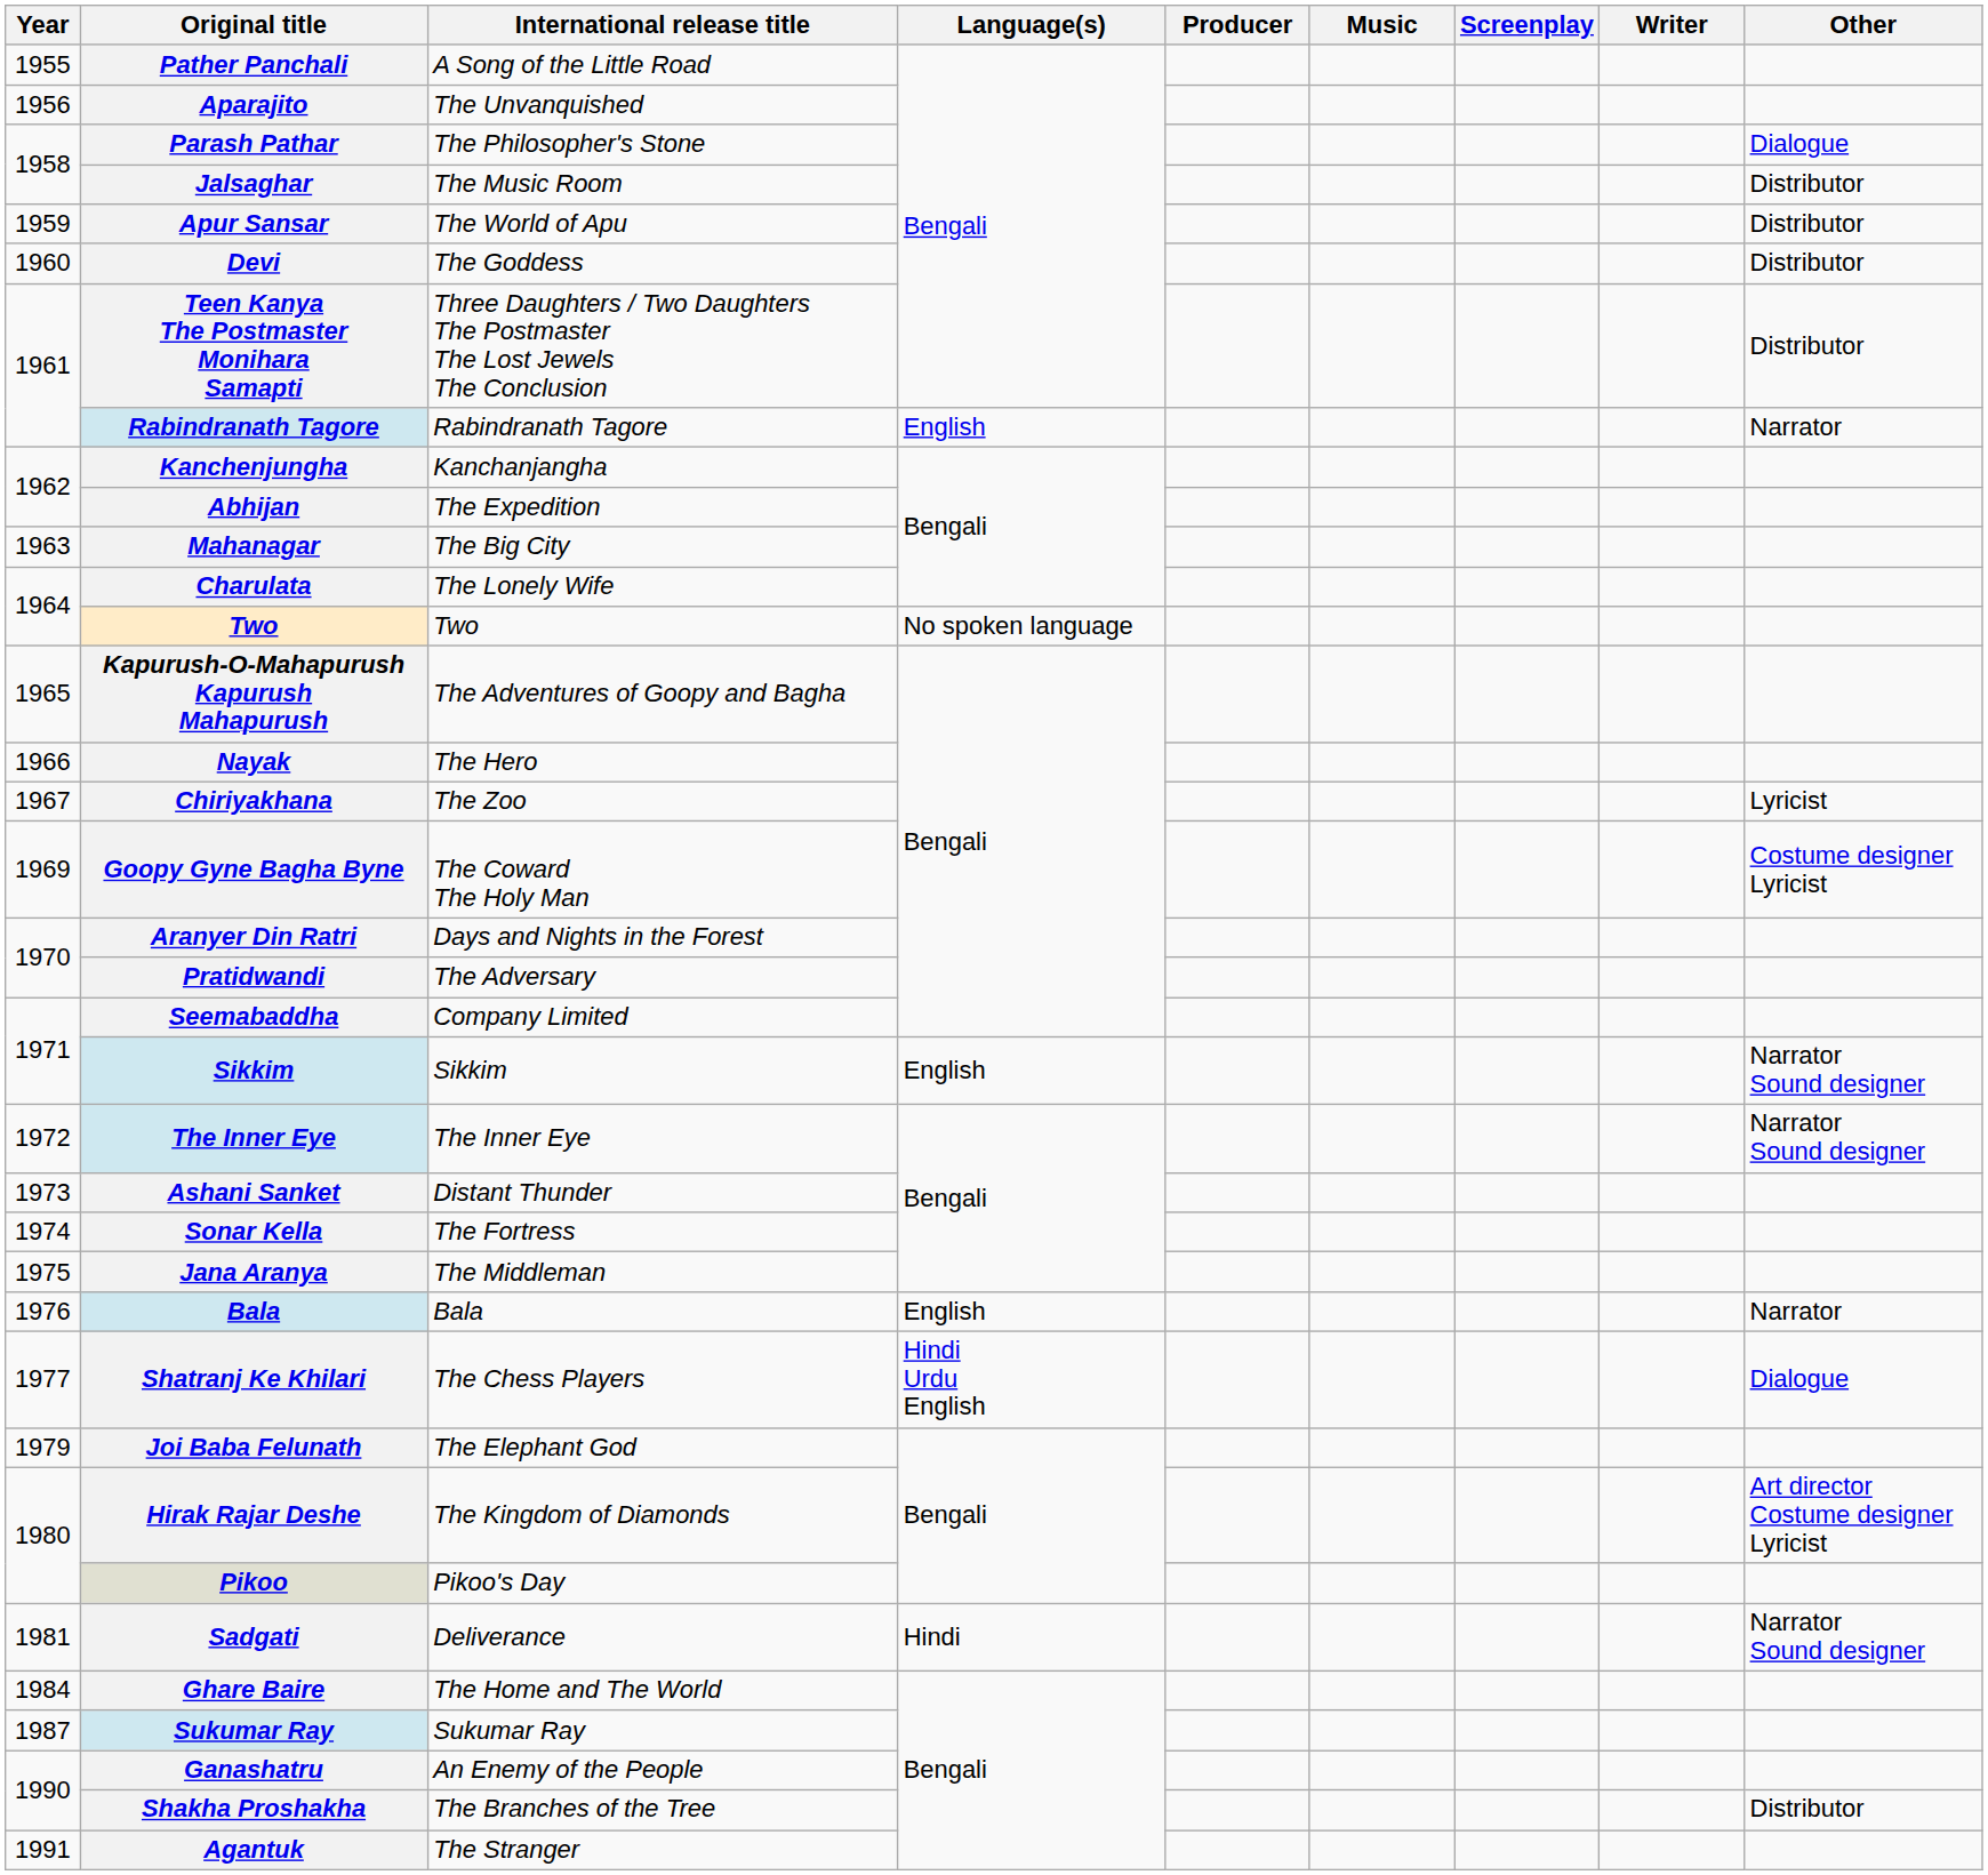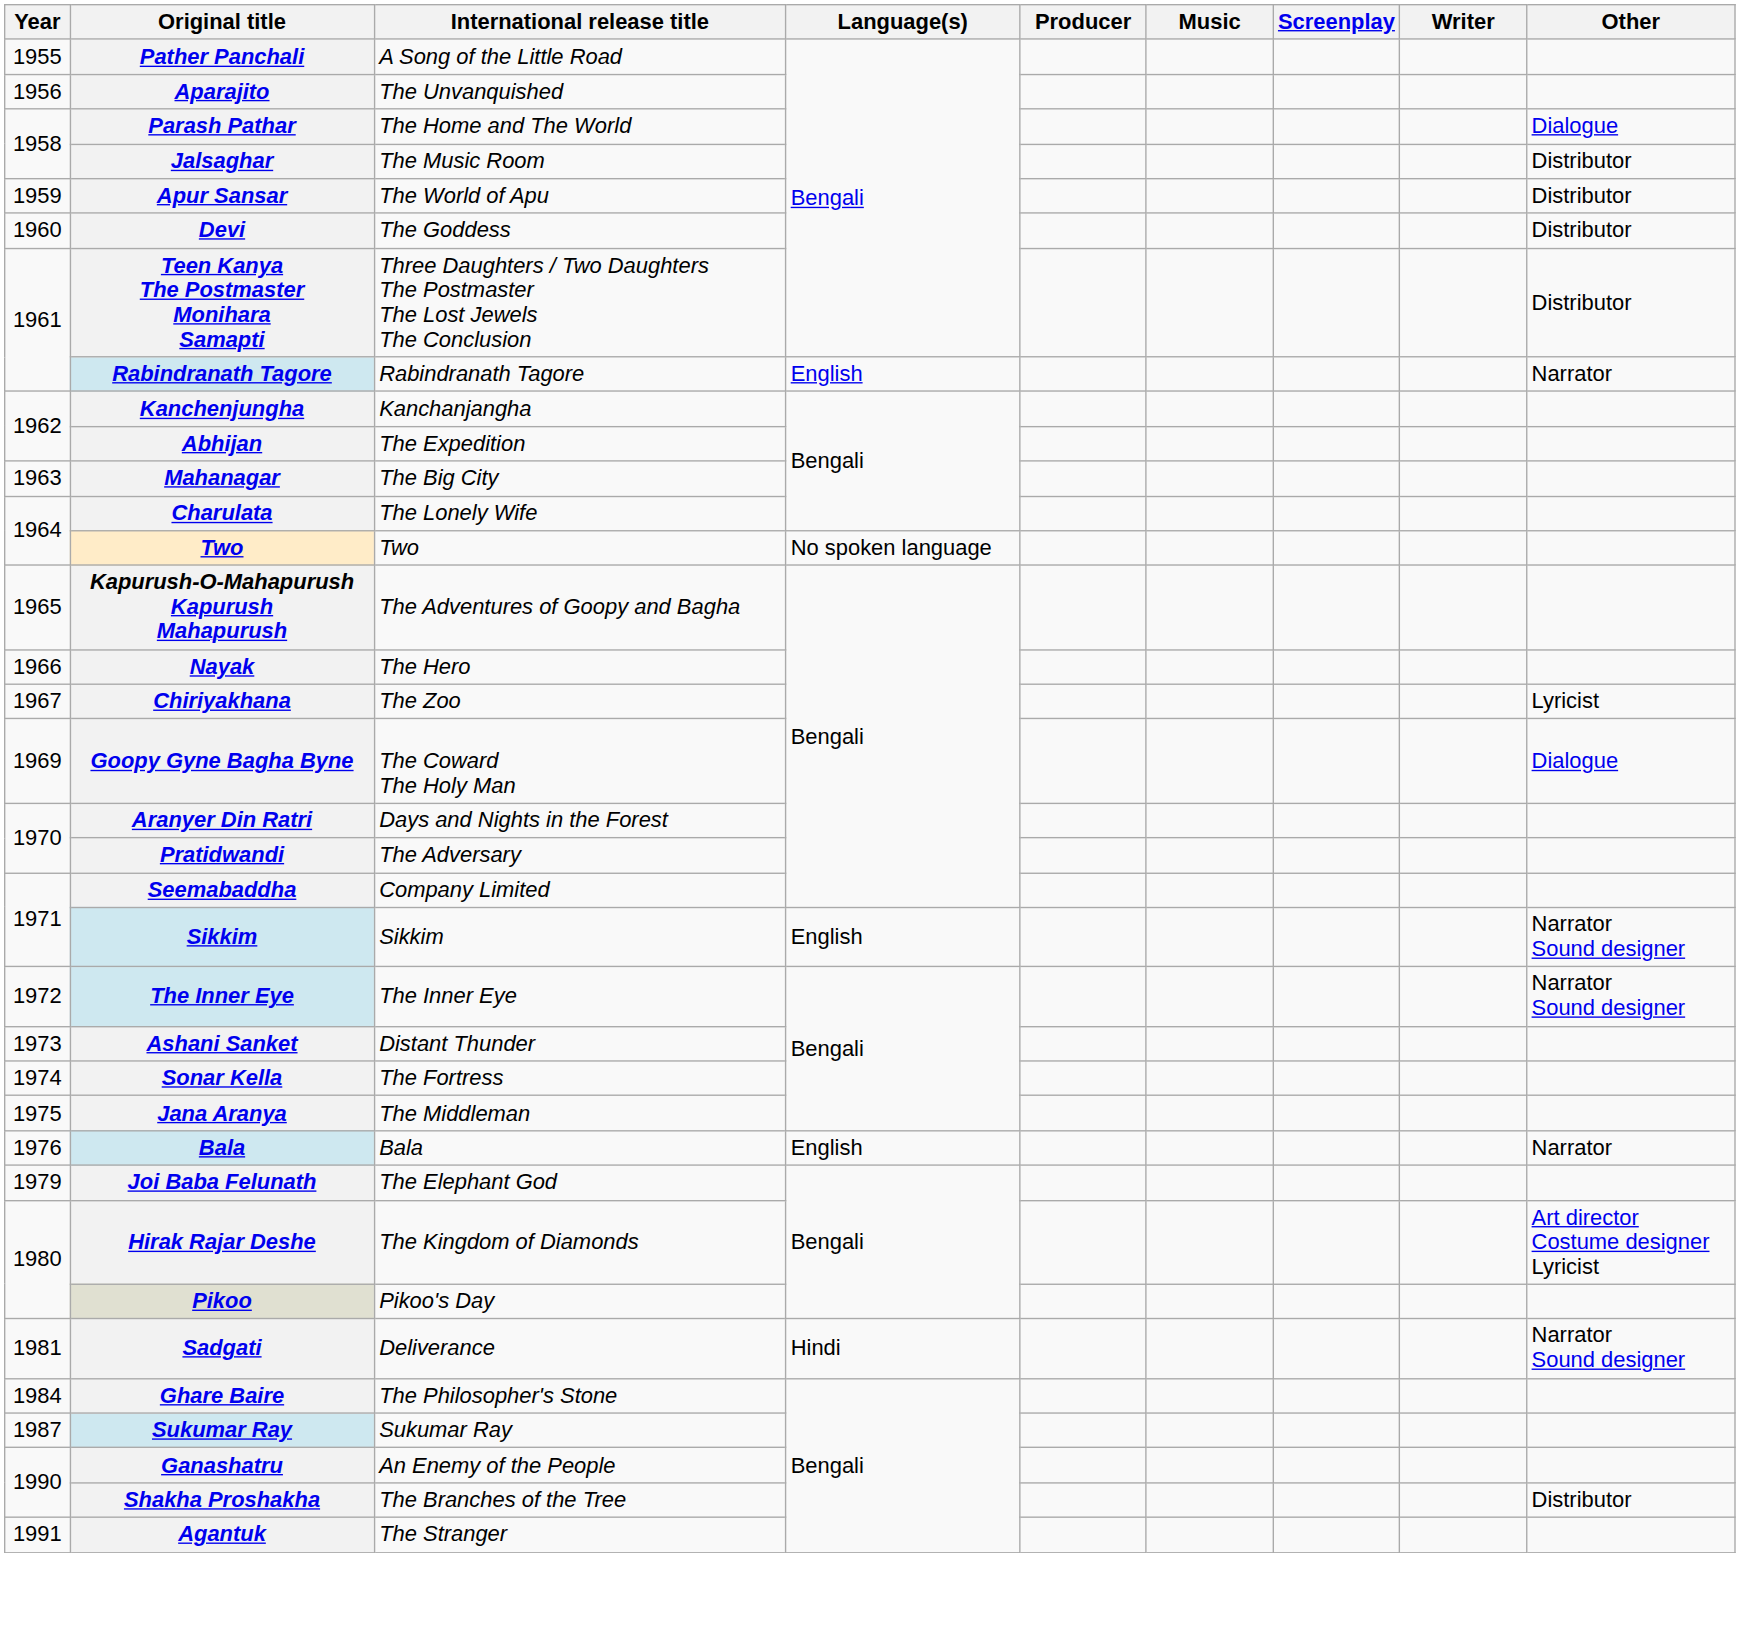Parash Pathar | International release title: The Philosopher's Stone -> The Home and The World
Goopy Gyne Bagha Byne | Other: Costume designer Lyricist -> Dialogue
- row: 1977 | Shatranj Ke Khilari | The Chess Players | Hindi Urdu English | Dialogue
Ghare Baire | International release title: The Home and The World -> The Philosopher's Stone
